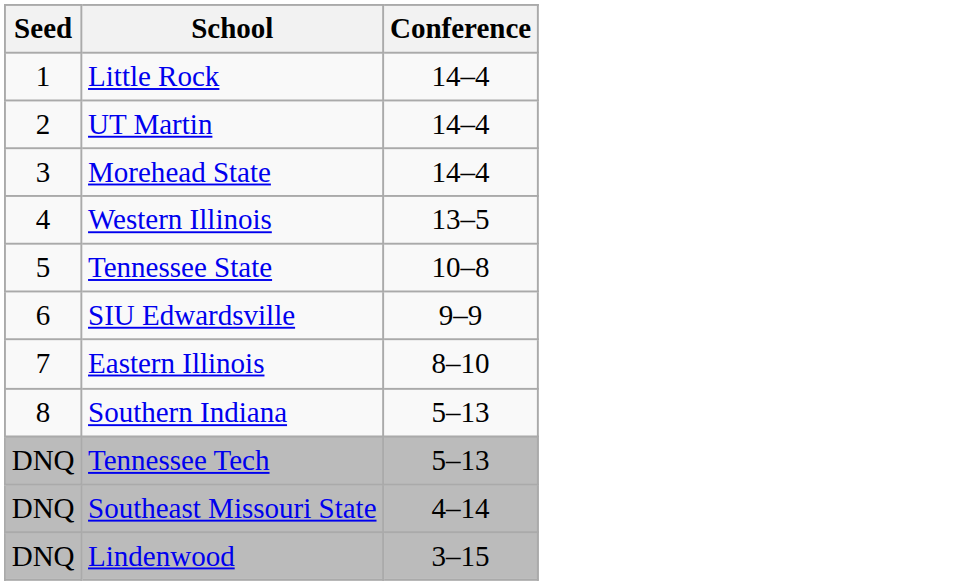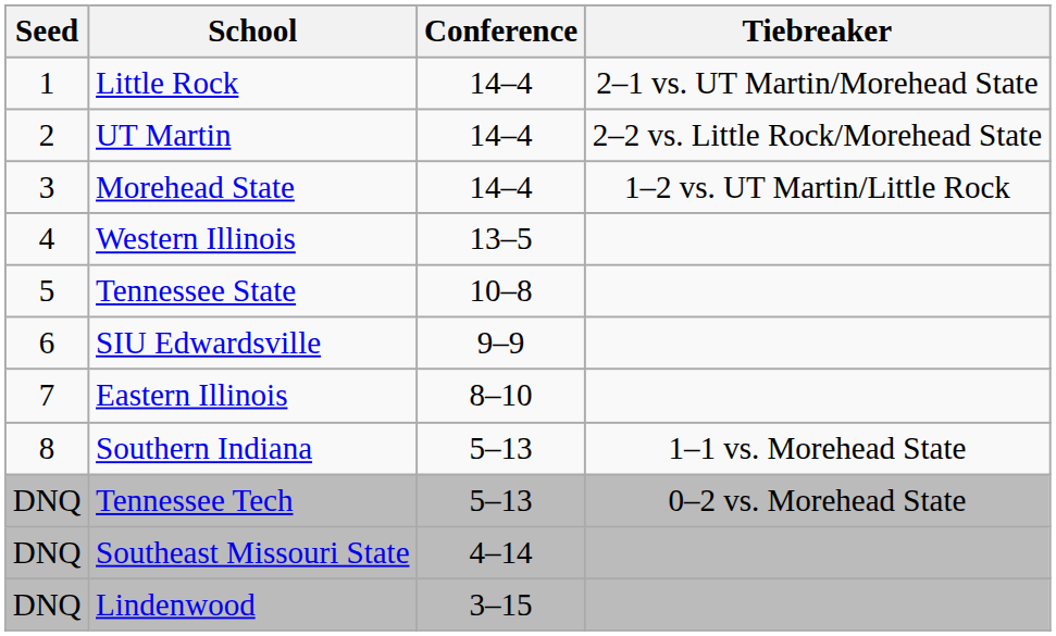+ column: Tiebreaker | 2–1 vs. UT Martin/Morehead State | 2–2 vs. Little Rock/Morehead State | 1–2 vs. UT Martin/Little Rock | 1–1 vs. Morehead State | 0–2 vs. Morehead State
